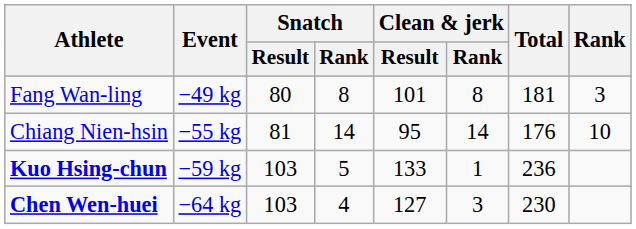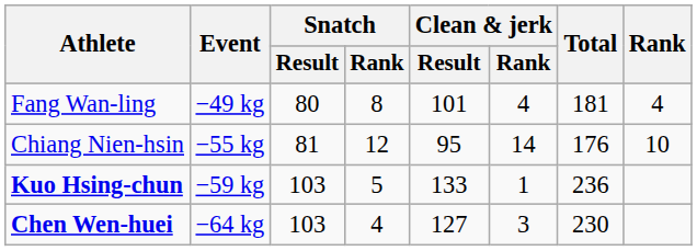Fang Wan-ling | Clean & jerk / Rank: 8 -> 4
Fang Wan-ling | Rank: 3 -> 4
Chiang Nien-hsin | Snatch / Rank: 14 -> 12
